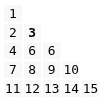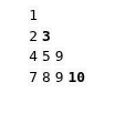4 | column 2: 6 -> 5
4 | column 3: 6 -> 9
7 | column 4: normal -> bold
- row: 11 | 12 | 13 | 14 | 15
